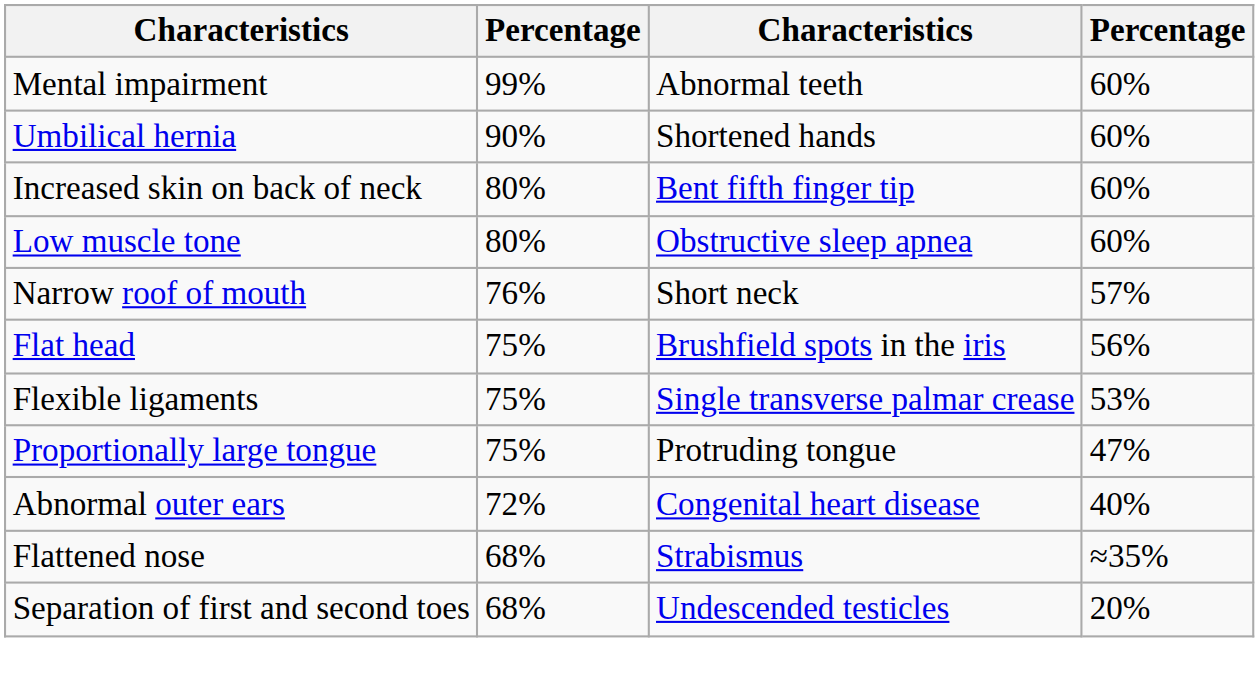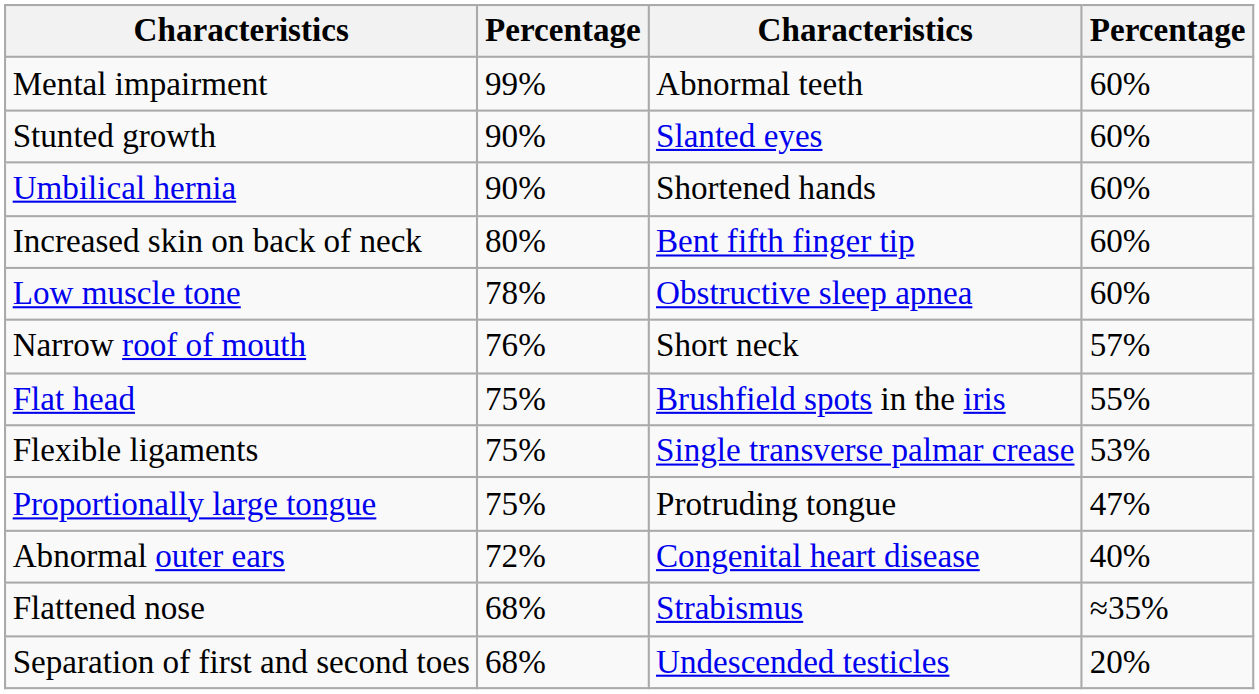+ row: Stunted growth | 90% | Slanted eyes | 60%
Low muscle tone | column 2: 80% -> 78%
Flat head | column 4: 56% -> 55%
